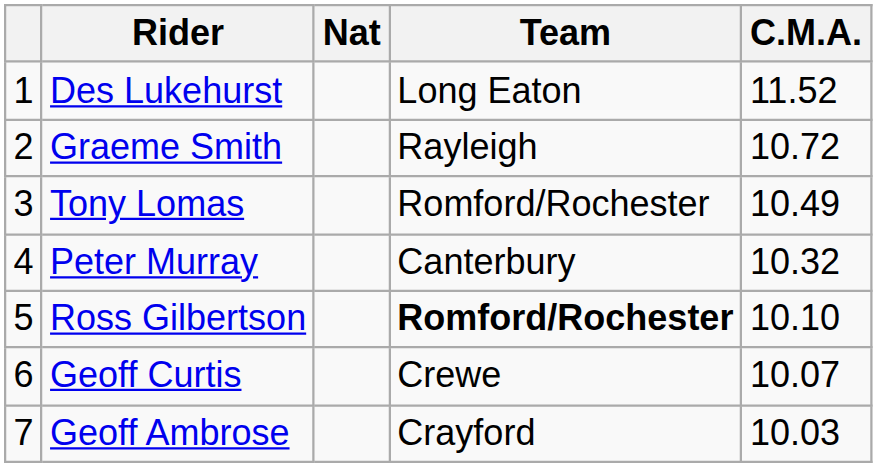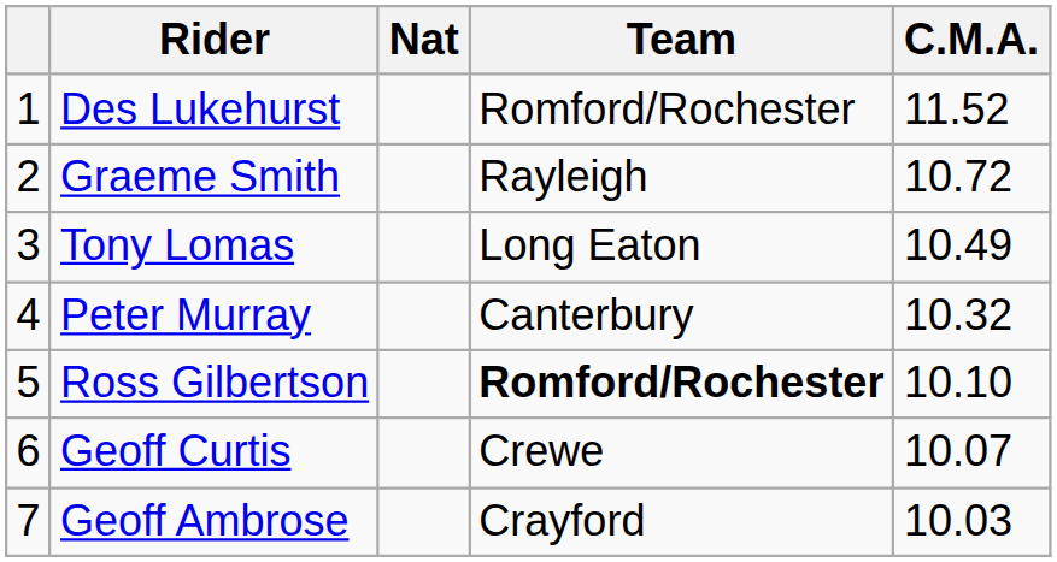Des Lukehurst | Team: Long Eaton -> Romford/Rochester
Tony Lomas | Team: Romford/Rochester -> Long Eaton
